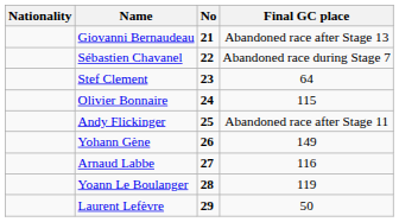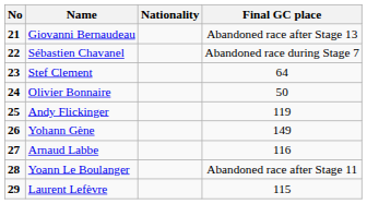columns swapped: No <-> Nationality
Olivier Bonnaire | Final GC place: 115 -> 50
Andy Flickinger | Final GC place: Abandoned race after Stage 11 -> 119
Yoann Le Boulanger | Final GC place: 119 -> Abandoned race after Stage 11
Laurent Lefèvre | Final GC place: 50 -> 115
